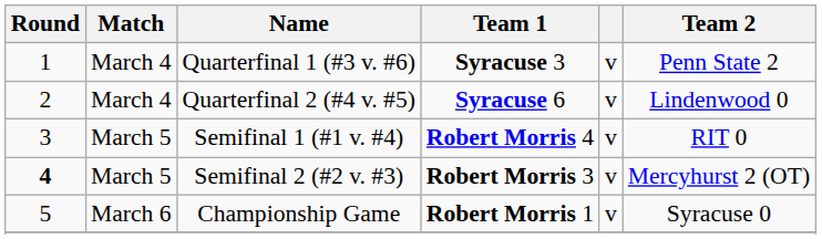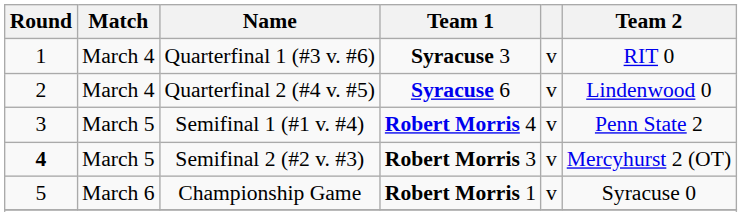Quarterfinal 1 (#3 v. #6) | Team 2: Penn State 2 -> RIT 0
Semifinal 1 (#1 v. #4) | Team 2: RIT 0 -> Penn State 2
